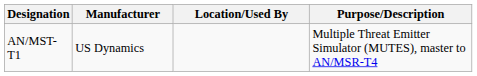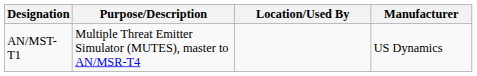columns swapped: Purpose/Description <-> Manufacturer
